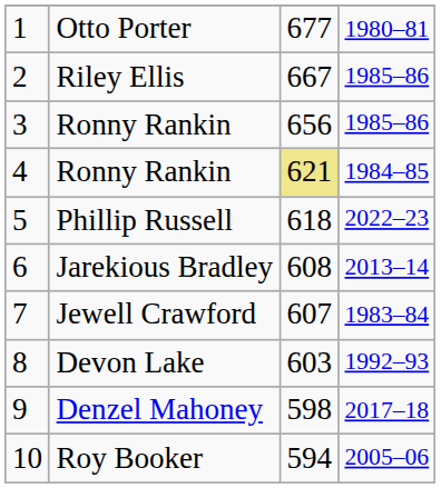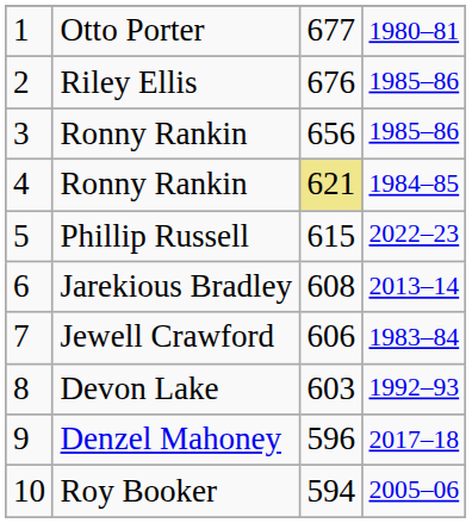Riley Ellis | column 3: 667 -> 676
Phillip Russell | column 3: 618 -> 615
Jewell Crawford | column 3: 607 -> 606
Denzel Mahoney | column 3: 598 -> 596
